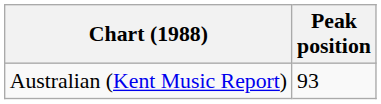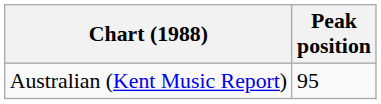Australian (Kent Music Report) | Peak position: 93 -> 95
